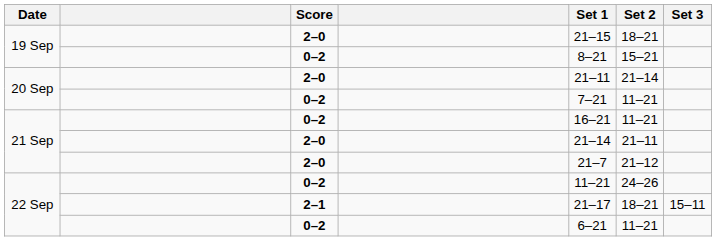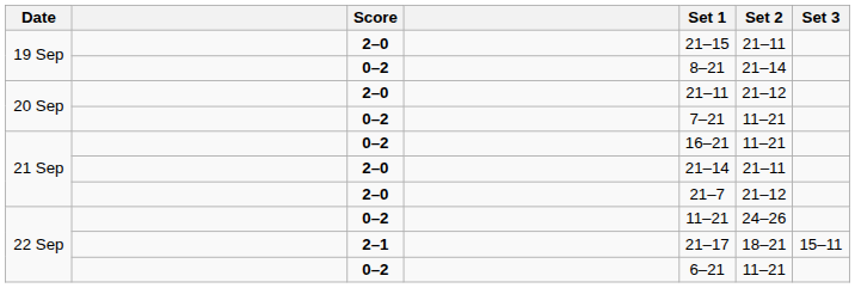19 Sep / 2–0 | Set 2: 18–21 -> 21–11
19 Sep / 0–2 | Set 2: 15–21 -> 21–14
20 Sep / 2–0 | Set 2: 21–14 -> 21–12
